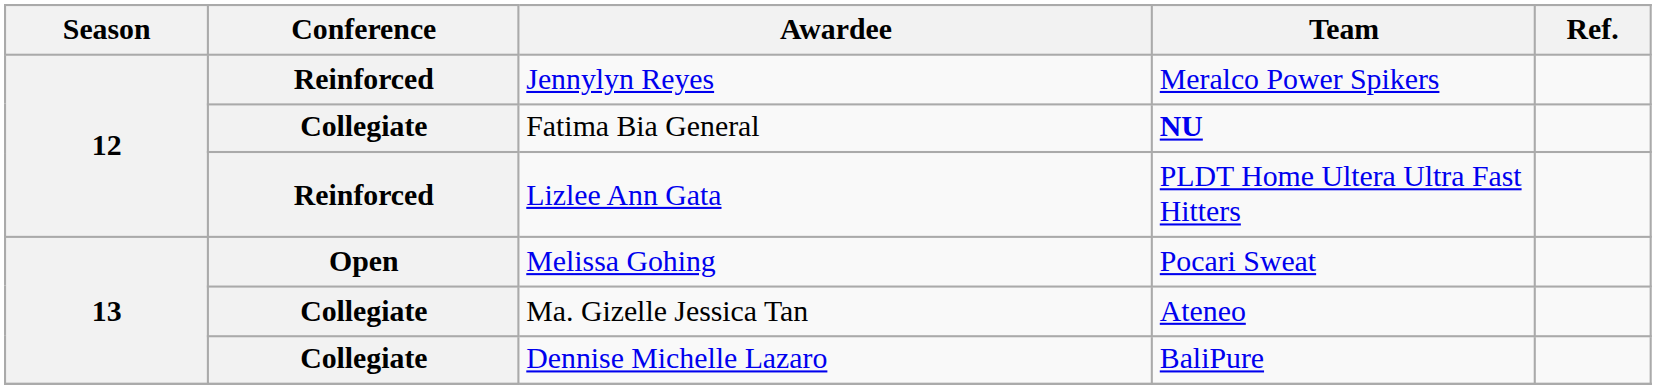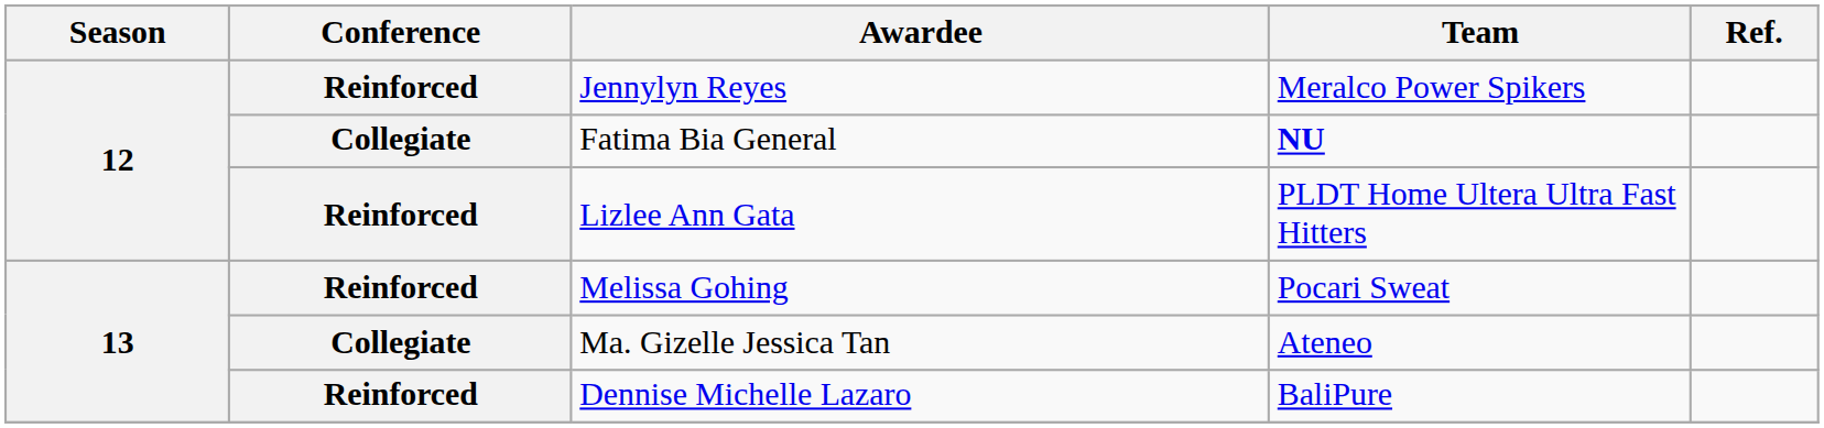Melissa Gohing | Conference: Open -> Reinforced
Dennise Michelle Lazaro | Conference: Collegiate -> Reinforced
